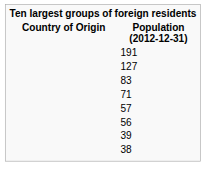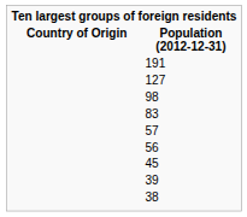+ row: 98
- row: 71
+ row: 45
